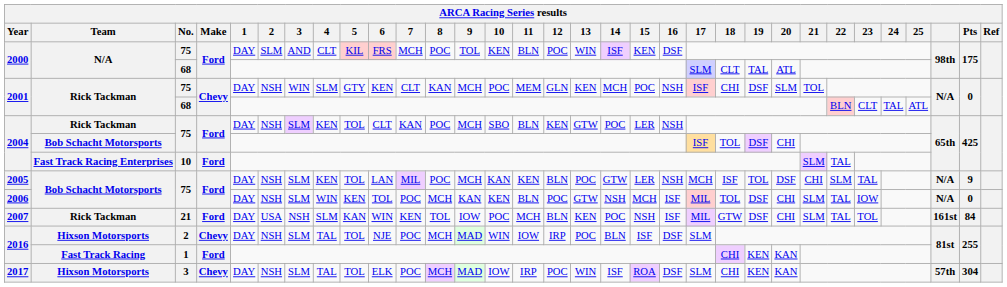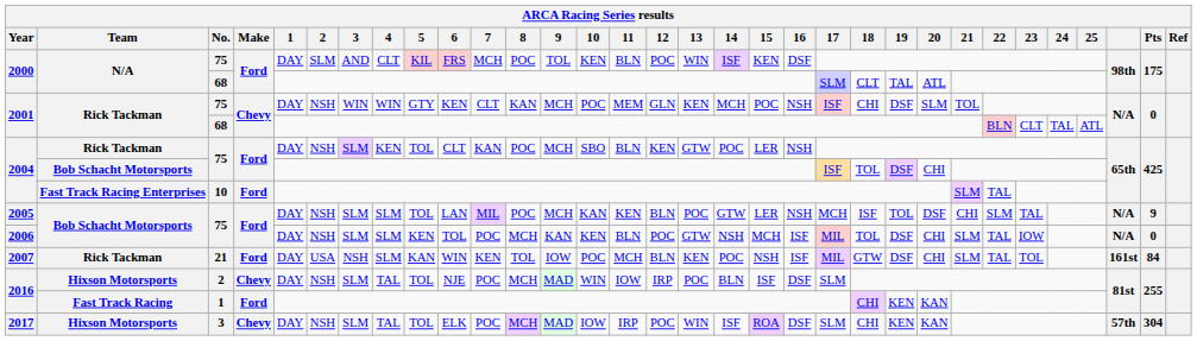2001 / 75 | 4: SLM -> WIN
2005 | 4: KEN -> SLM
2006 | 4: WIN -> SLM
